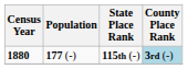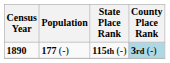115th (-) | Census Year: 1880 -> 1890
